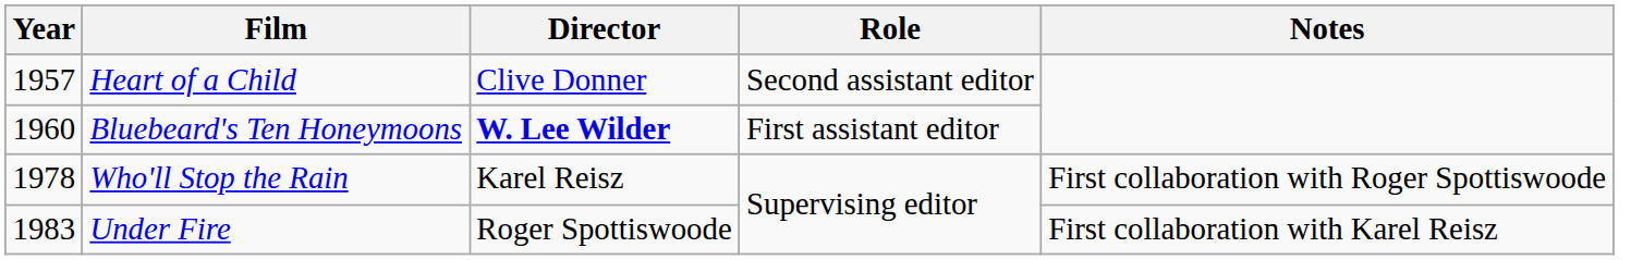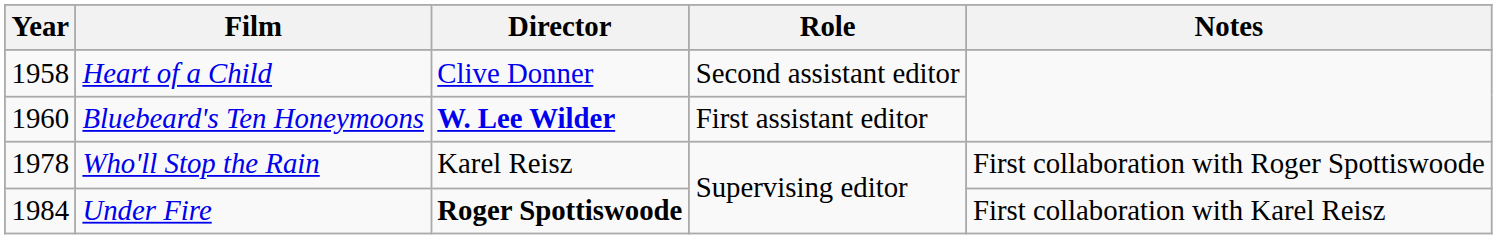Heart of a Child | Year: 1957 -> 1958
Under Fire | Year: 1983 -> 1984
Under Fire | Director: normal -> bold
